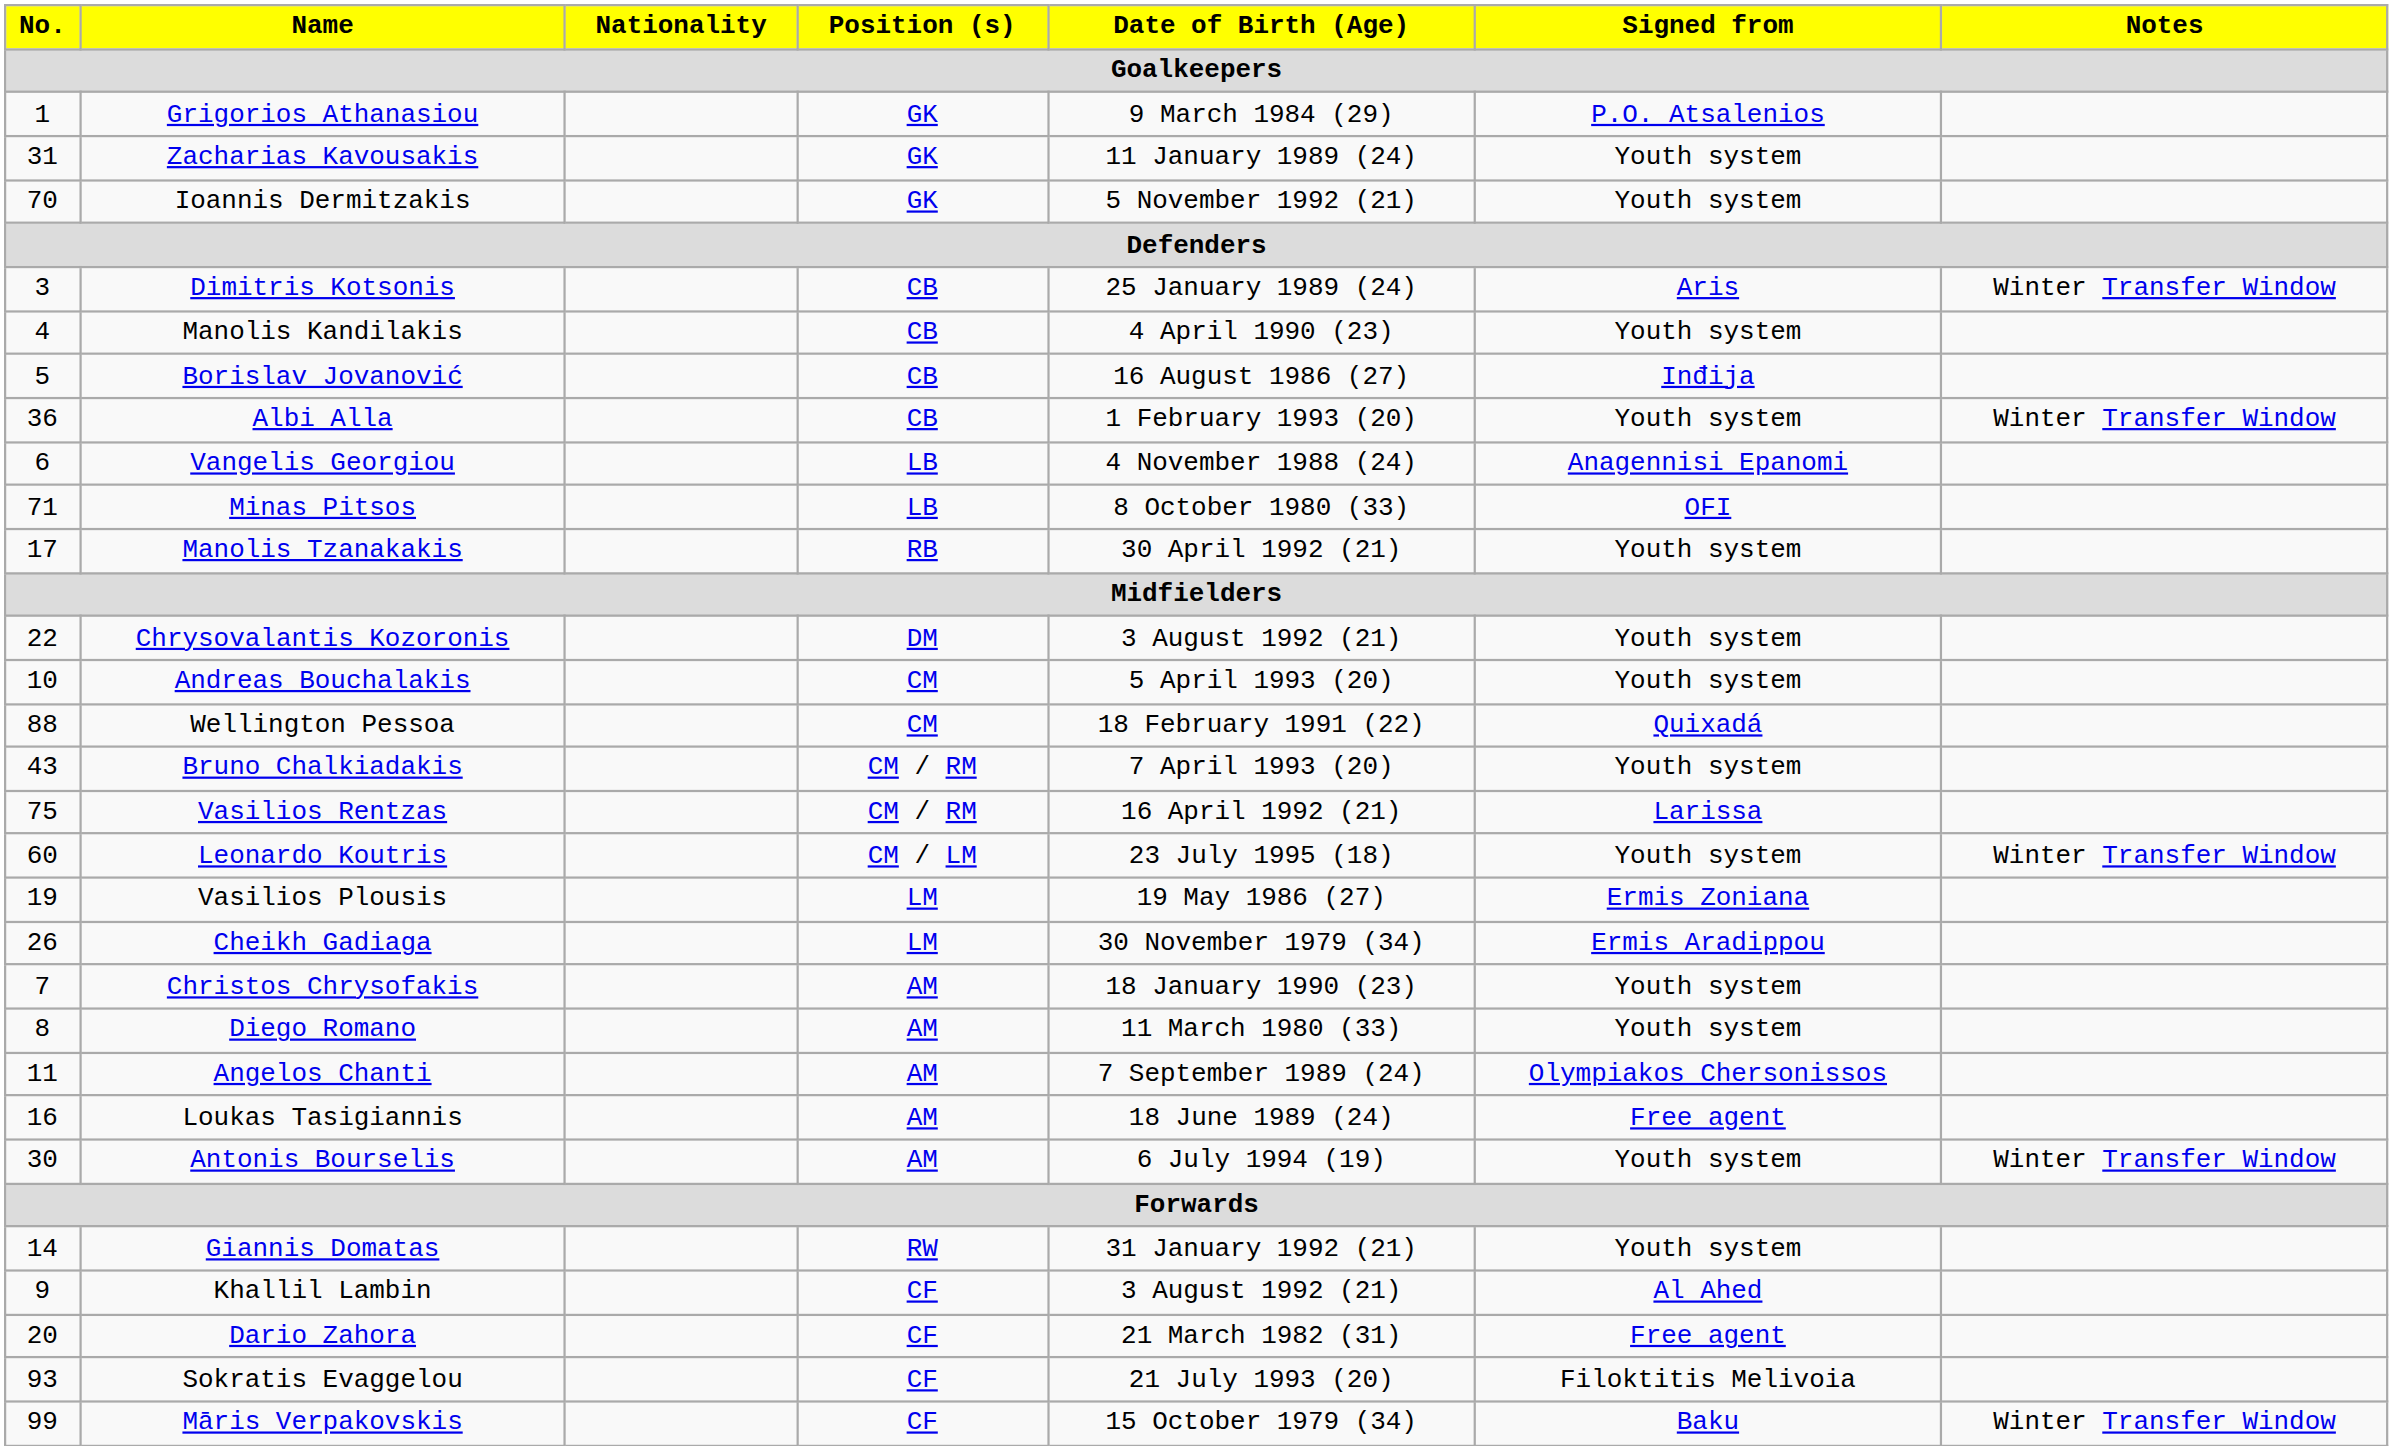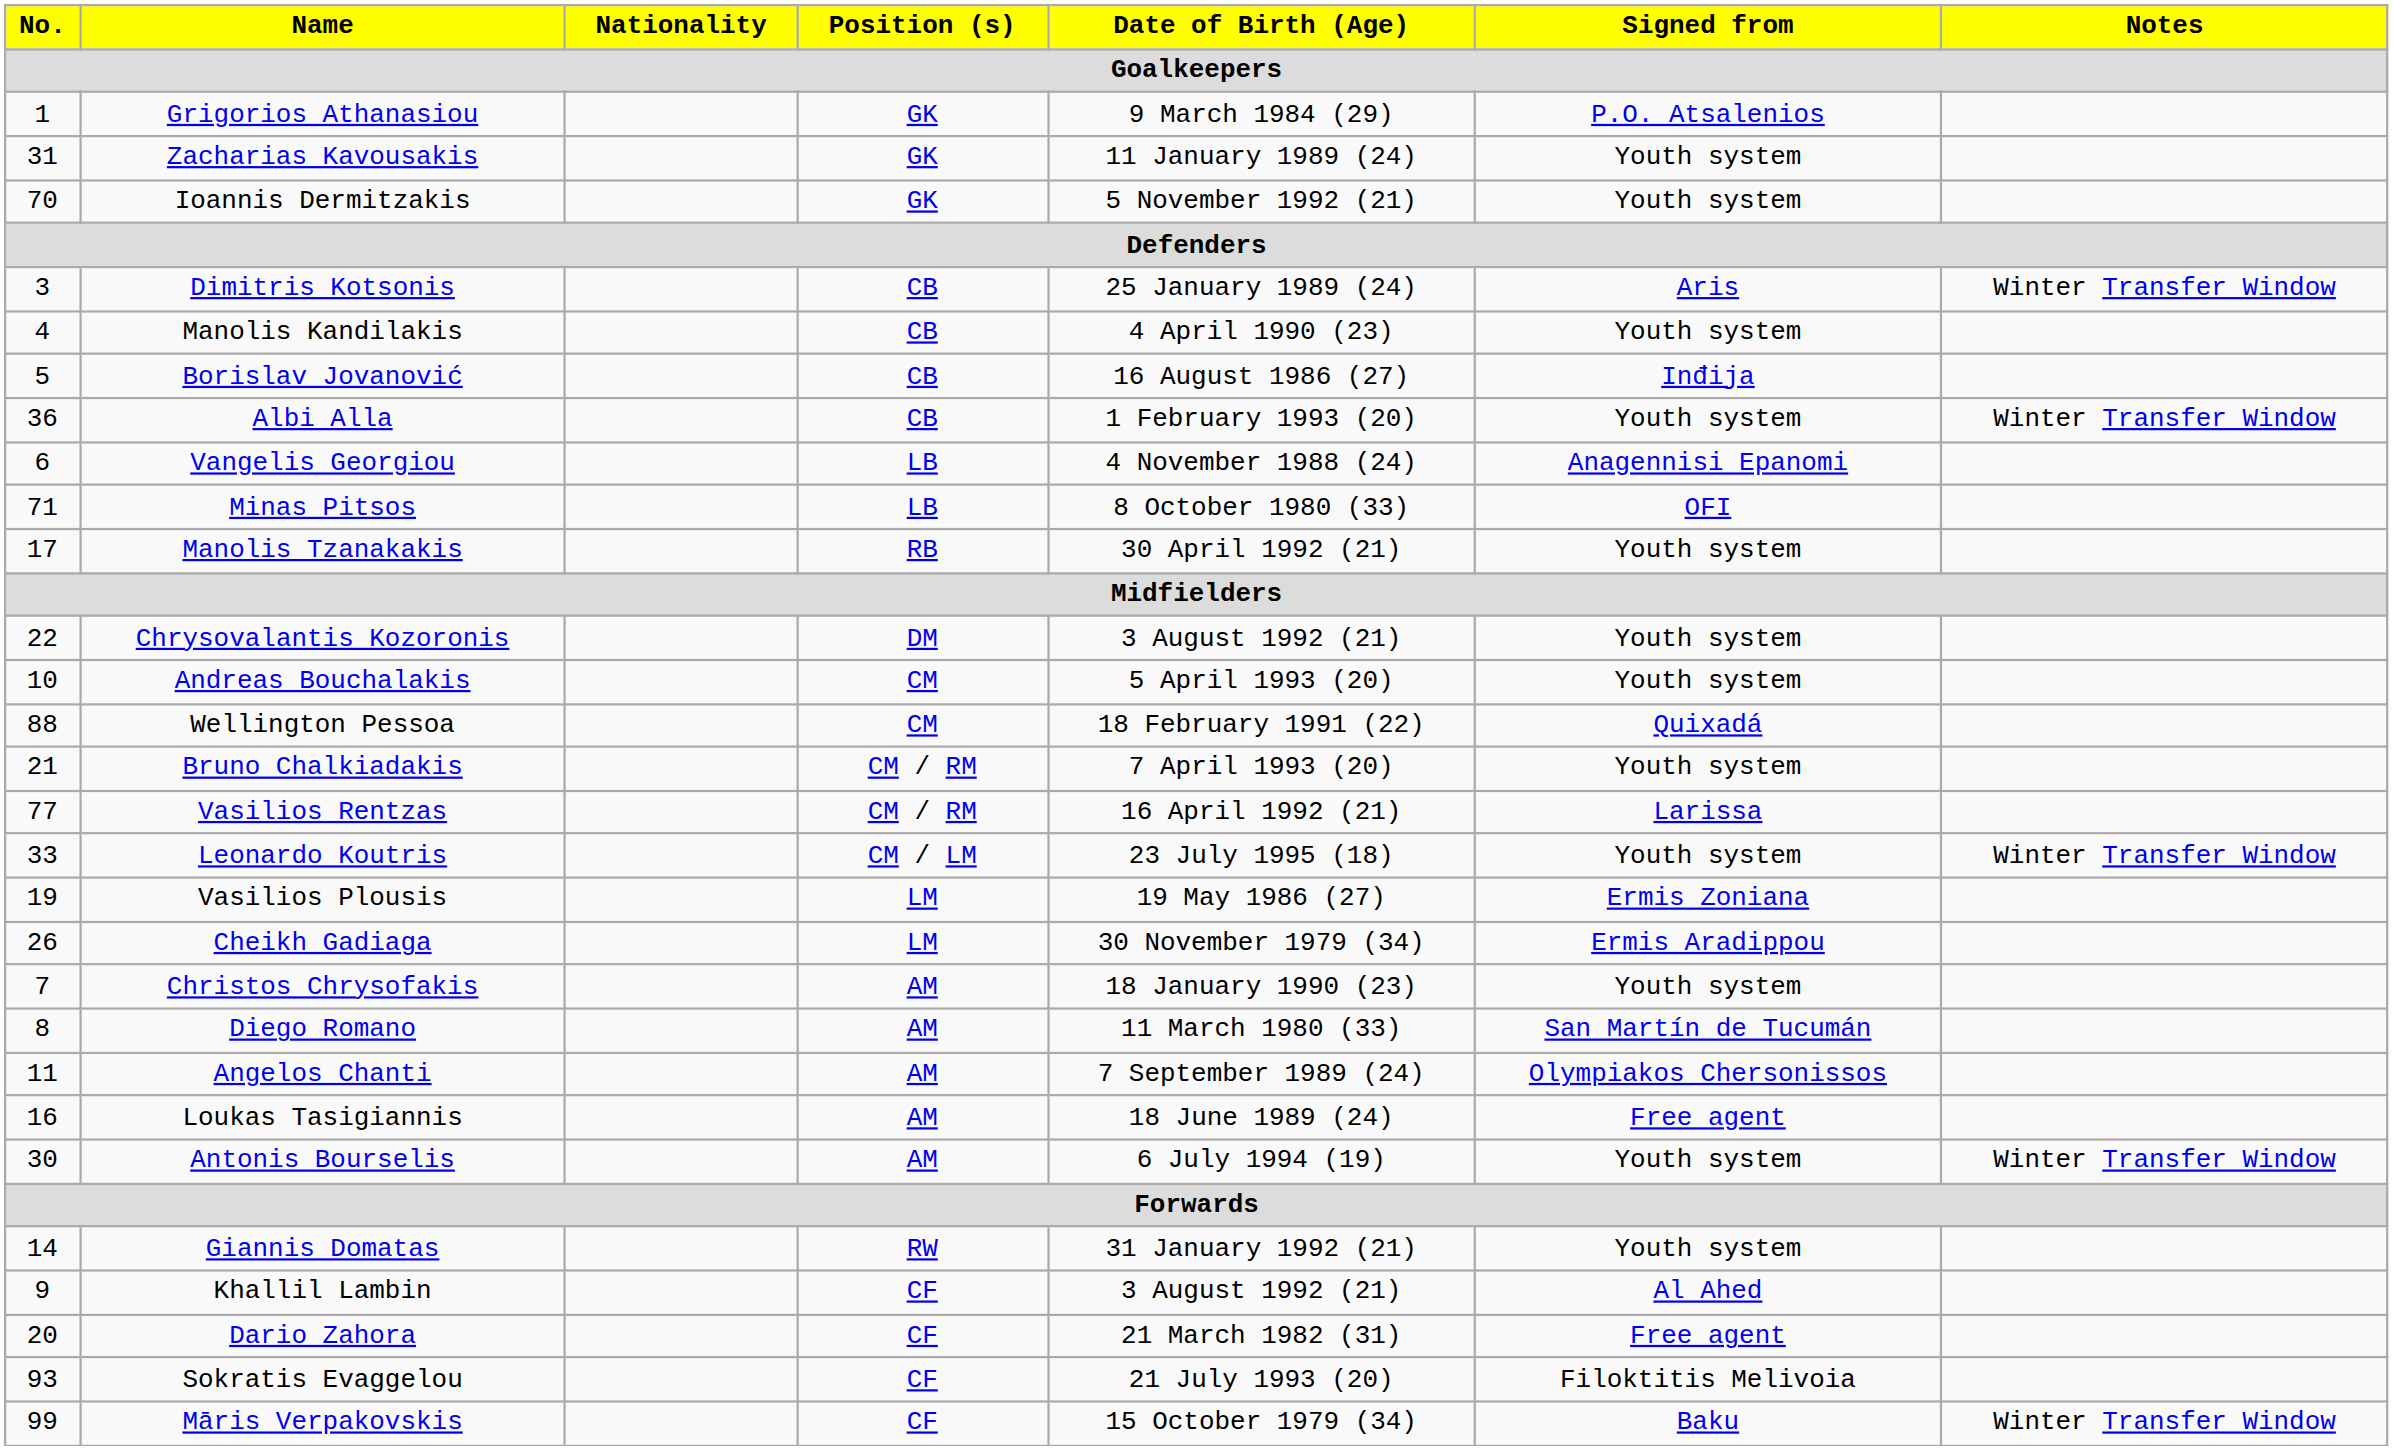Bruno Chalkiadakis | No.: 43 -> 21
Vasilios Rentzas | No.: 75 -> 77
Leonardo Koutris | No.: 60 -> 33
Diego Romano | Signed from: Youth system -> San Martín de Tucumán
